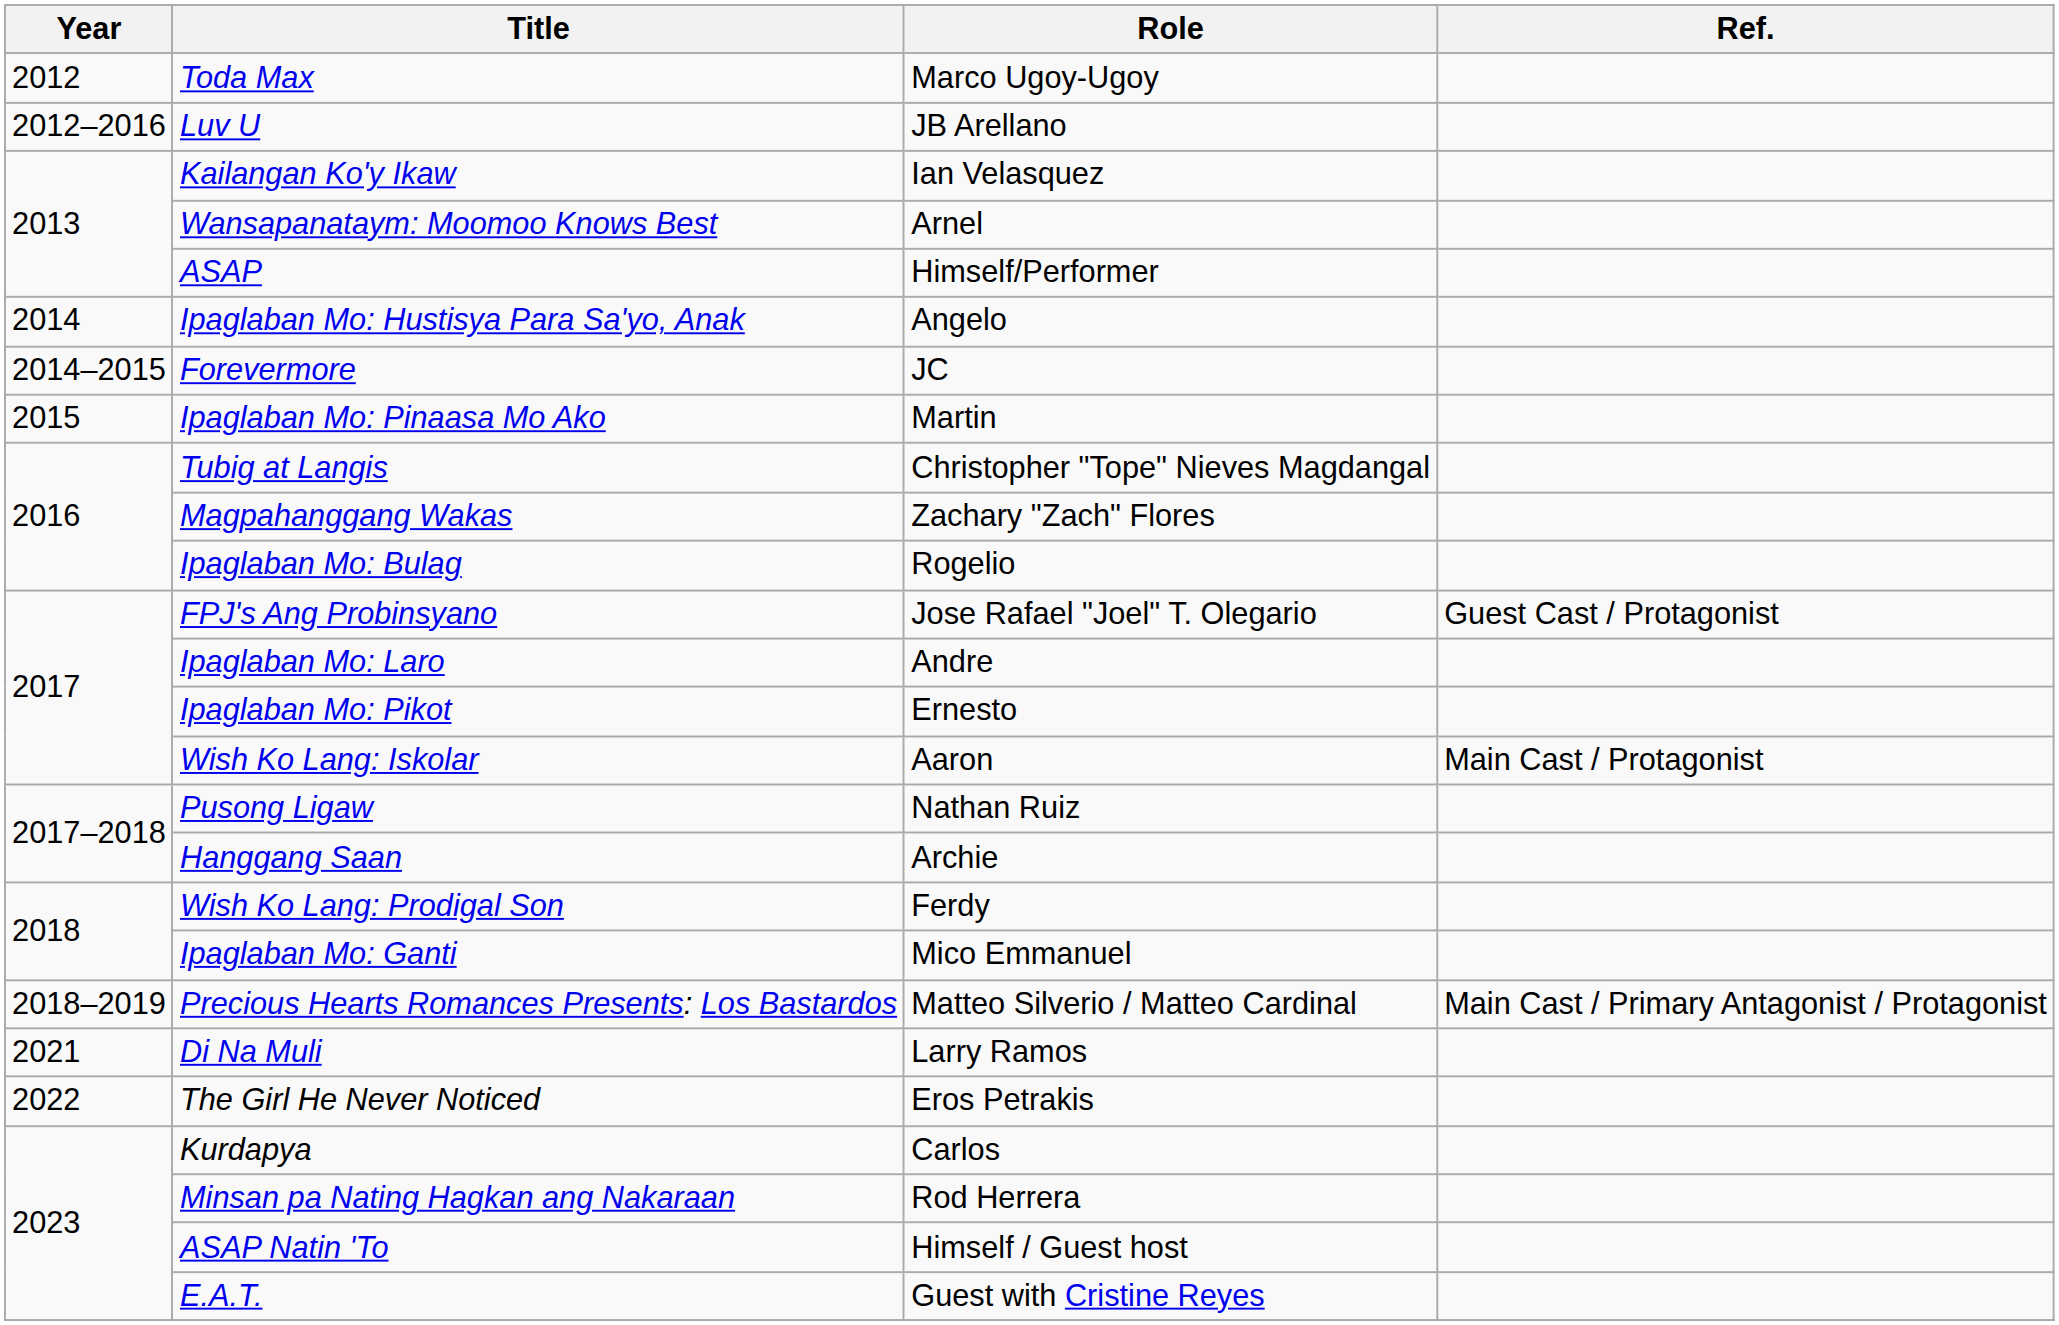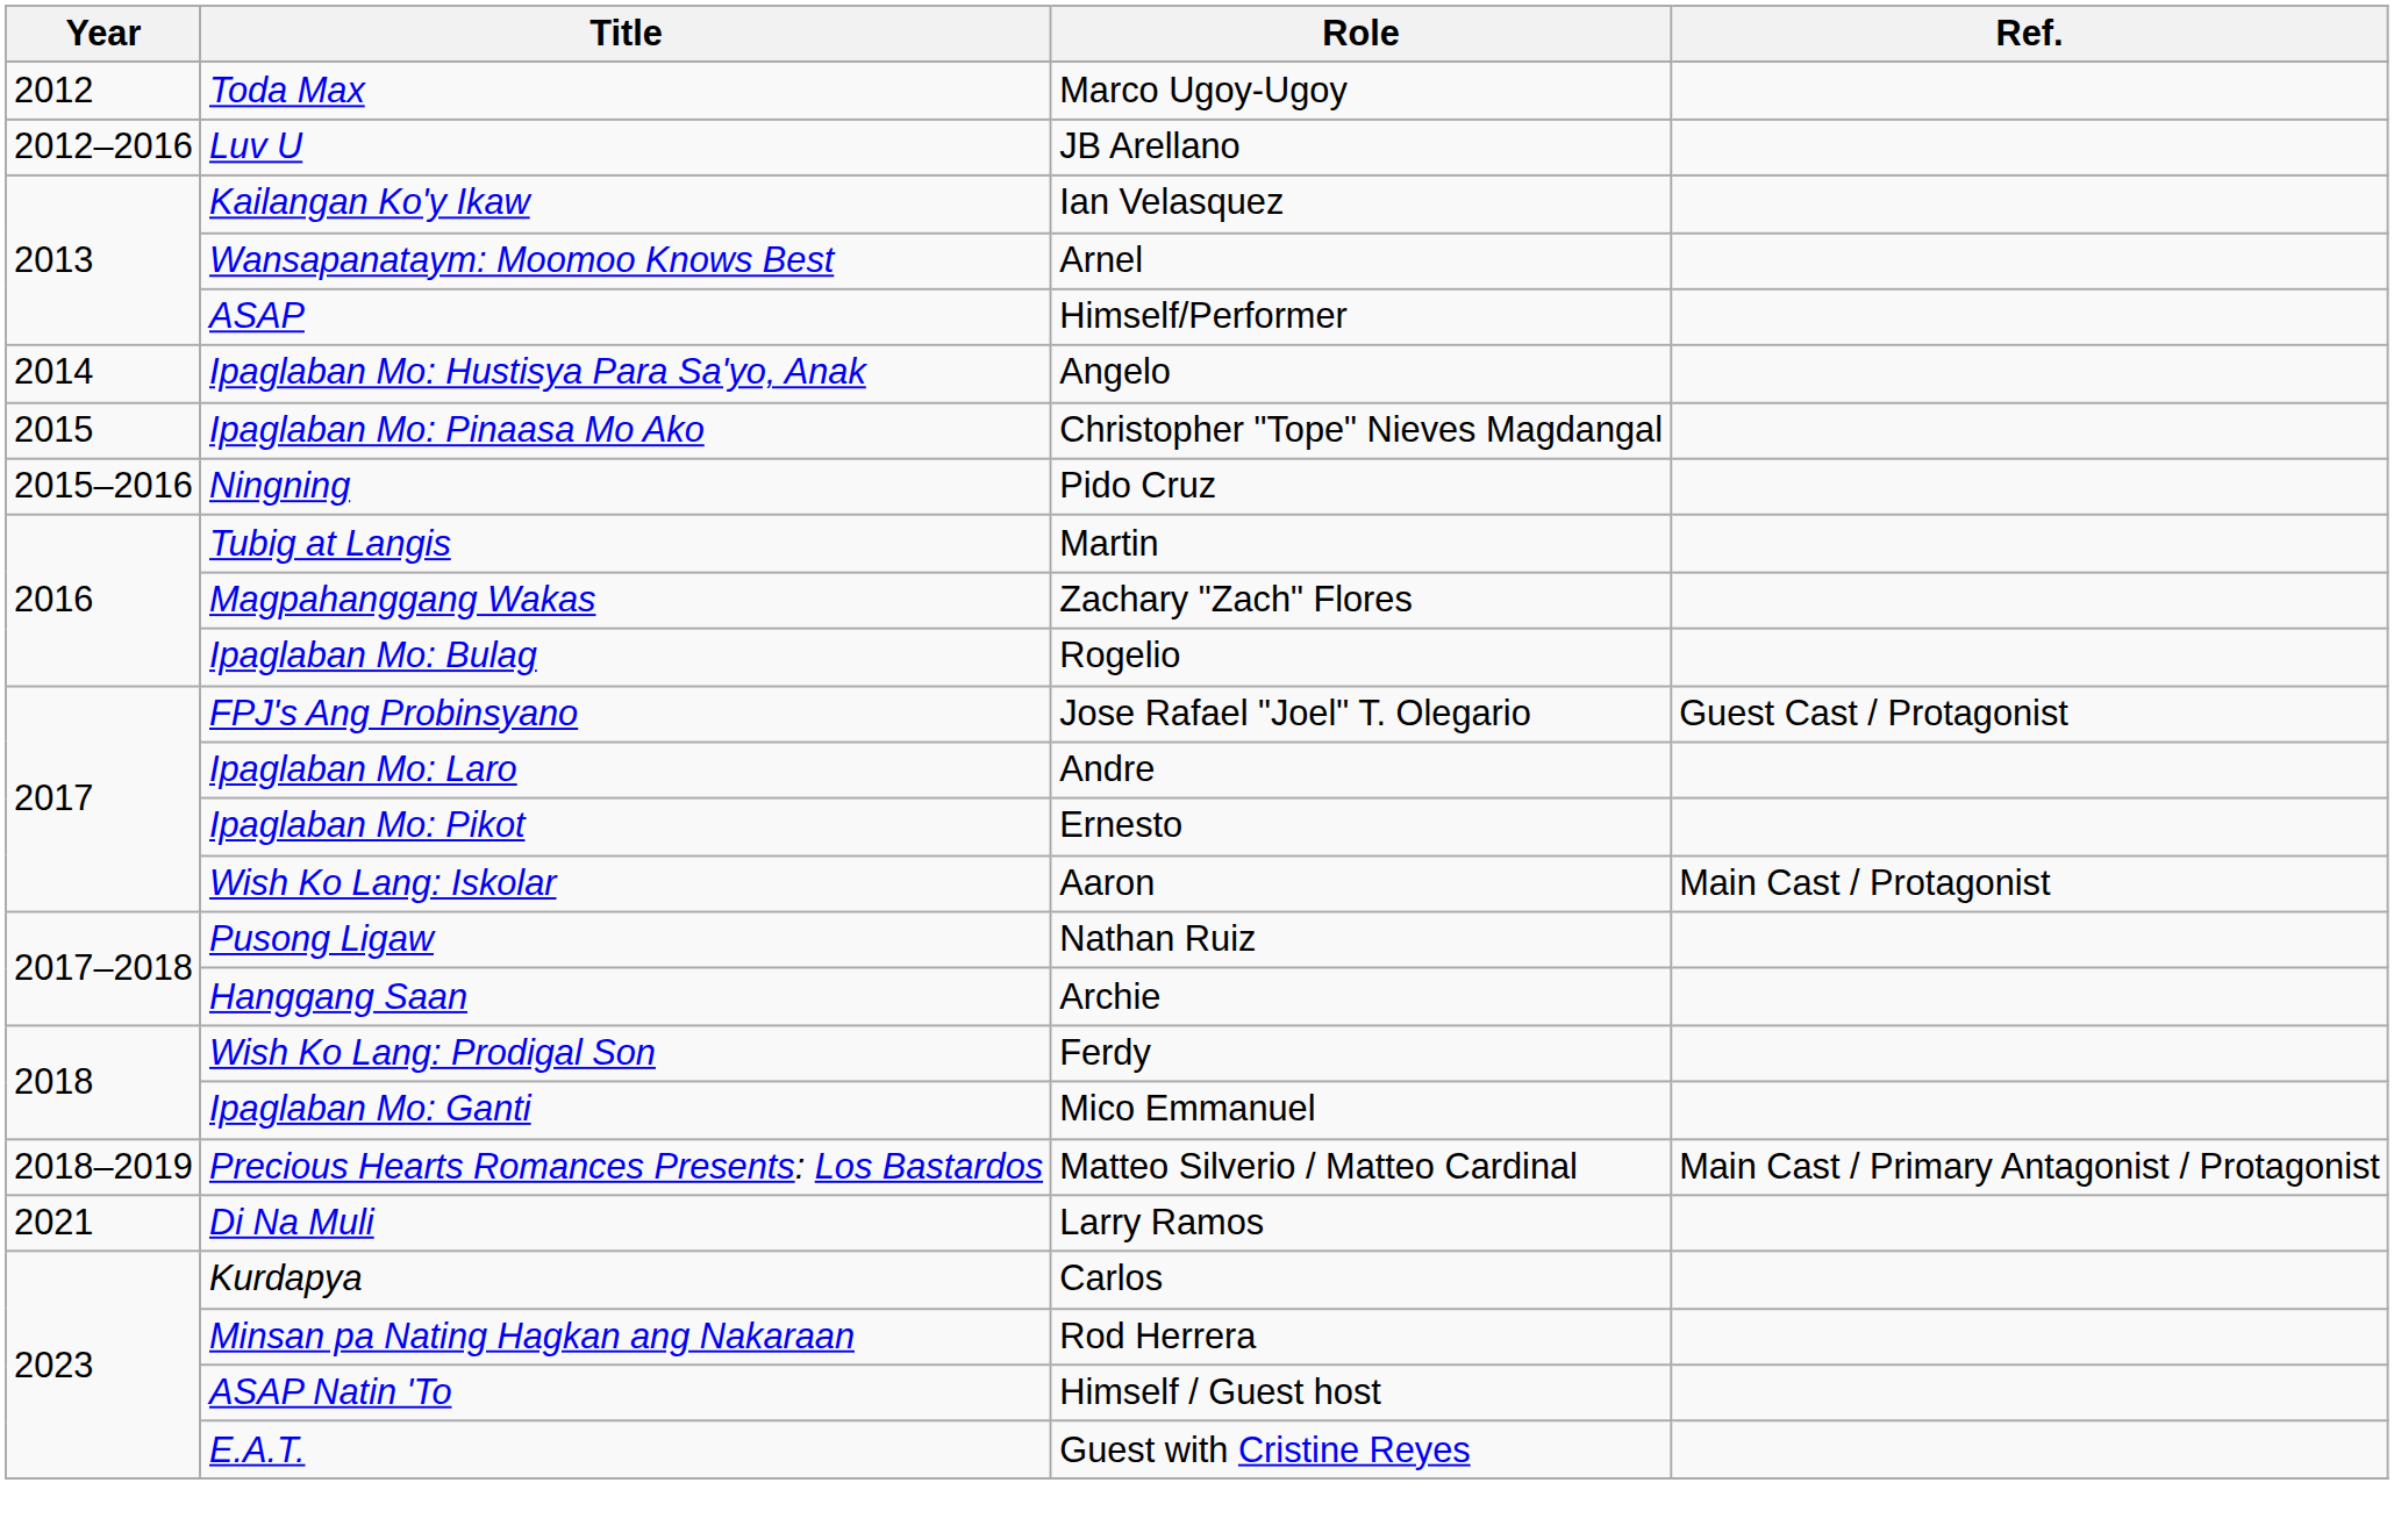- row: 2014–2015 | Forevermore | JC
Ipaglaban Mo: Pinaasa Mo Ako | Role: Martin -> Christopher "Tope" Nieves Magdangal
+ row: 2015–2016 | Ningning | Pido Cruz
Tubig at Langis | Role: Christopher "Tope" Nieves Magdangal -> Martin
- row: 2022 | The Girl He Never Noticed | Eros Petrakis
